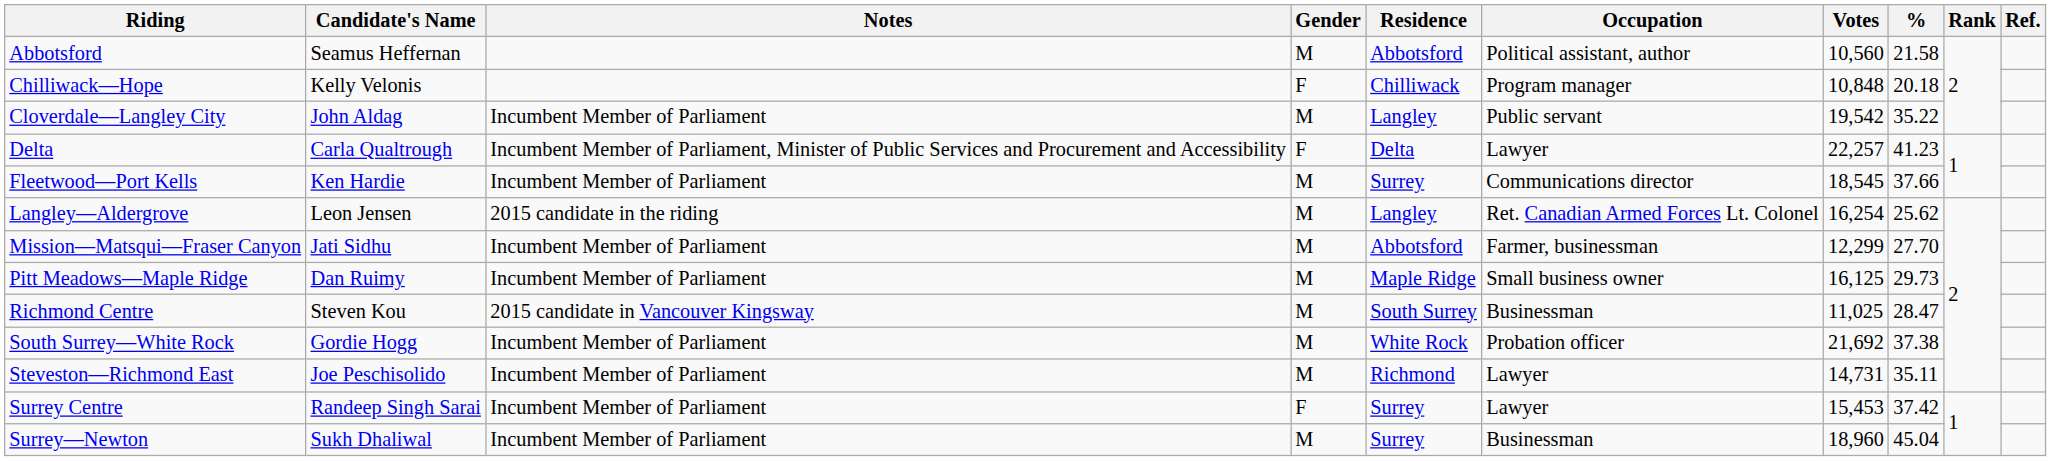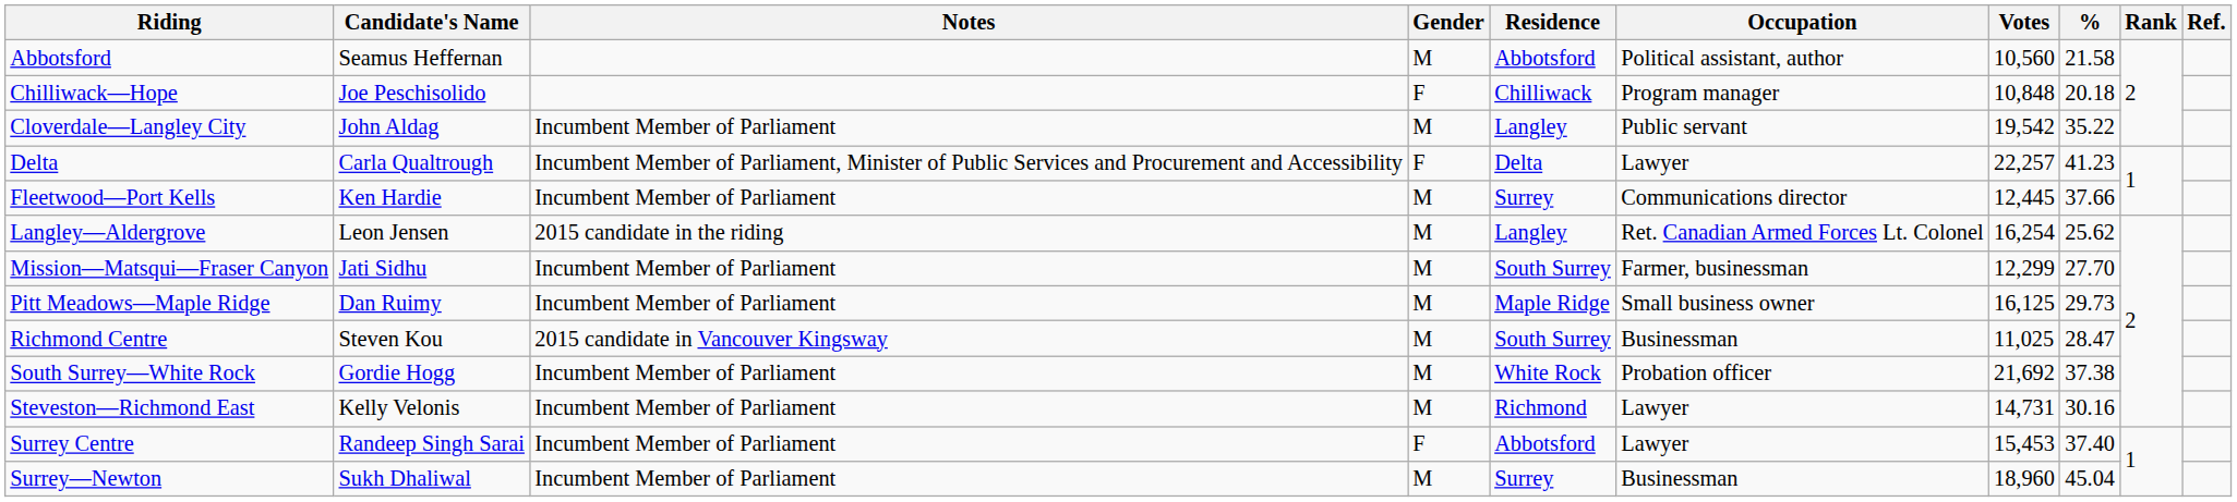Chilliwack—Hope | Candidate's Name: Kelly Velonis -> Joe Peschisolido
Fleetwood—Port Kells | Votes: 18,545 -> 12,445
Mission—Matsqui—Fraser Canyon | Residence: Abbotsford -> South Surrey
Steveston—Richmond East | Candidate's Name: Joe Peschisolido -> Kelly Velonis
Steveston—Richmond East | %: 35.11 -> 30.16
Surrey Centre | Residence: Surrey -> Abbotsford
Surrey Centre | %: 37.42 -> 37.40
